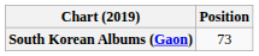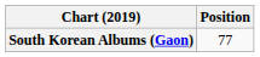South Korean Albums (Gaon) | Position: 73 -> 77
